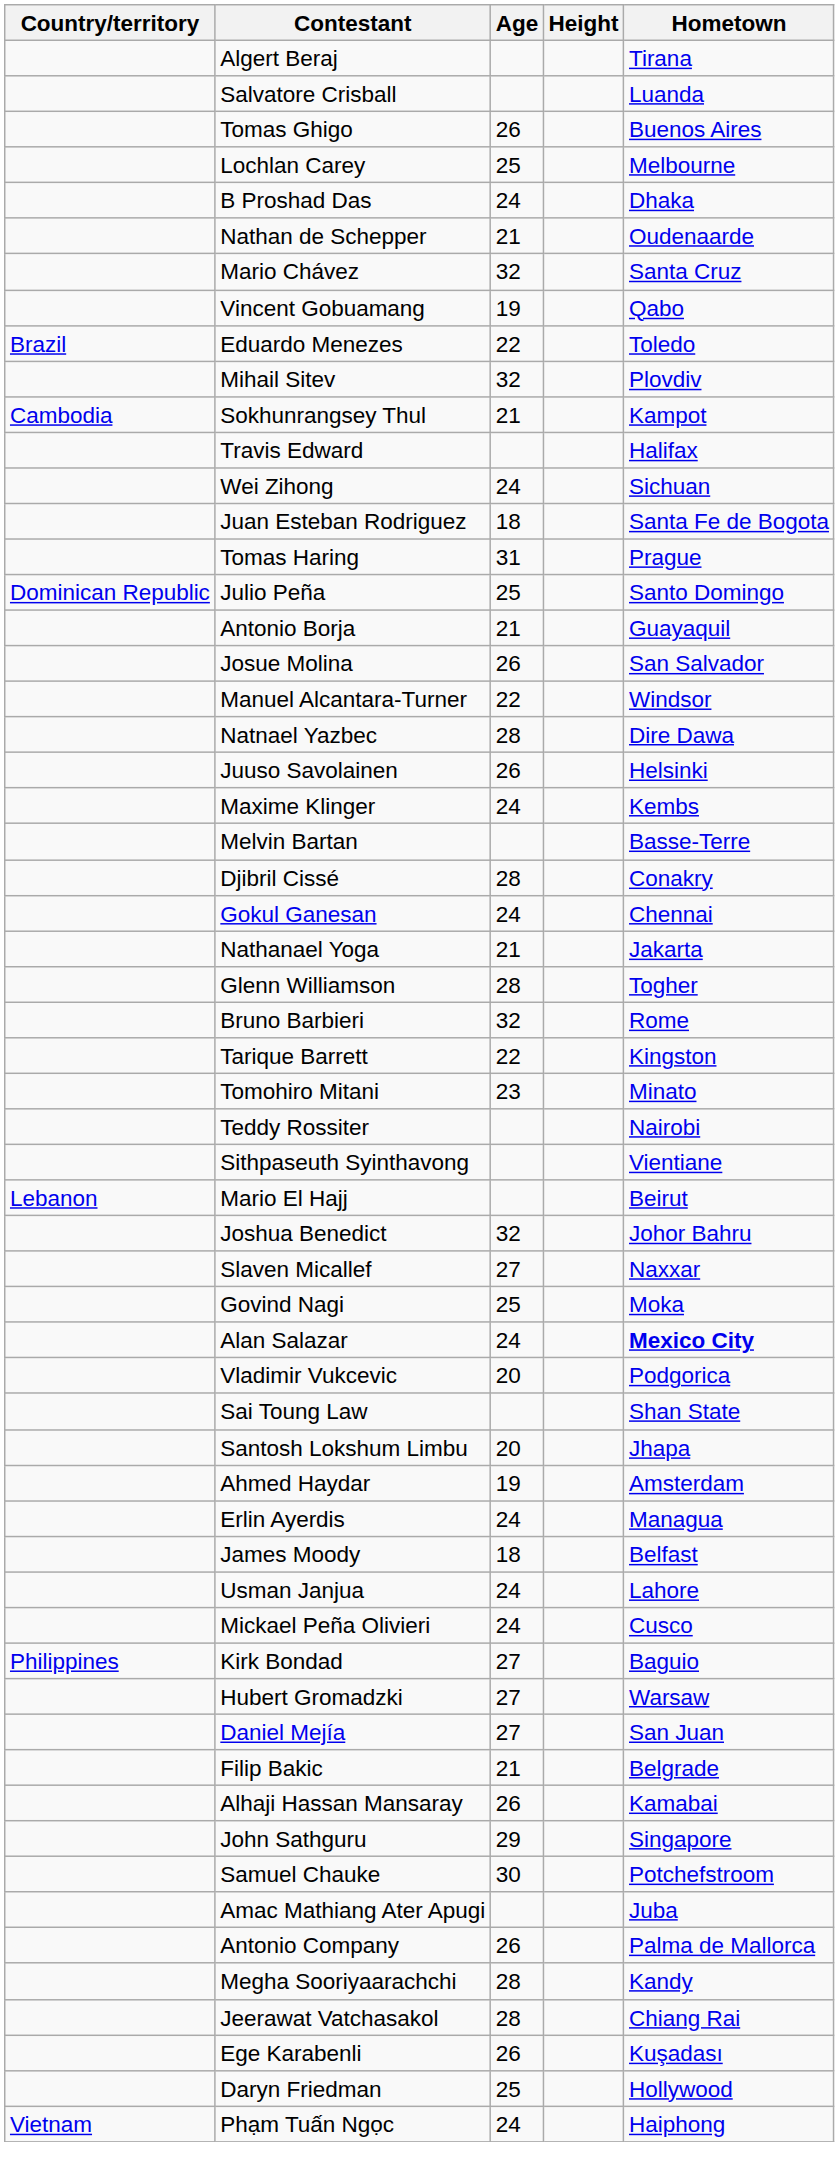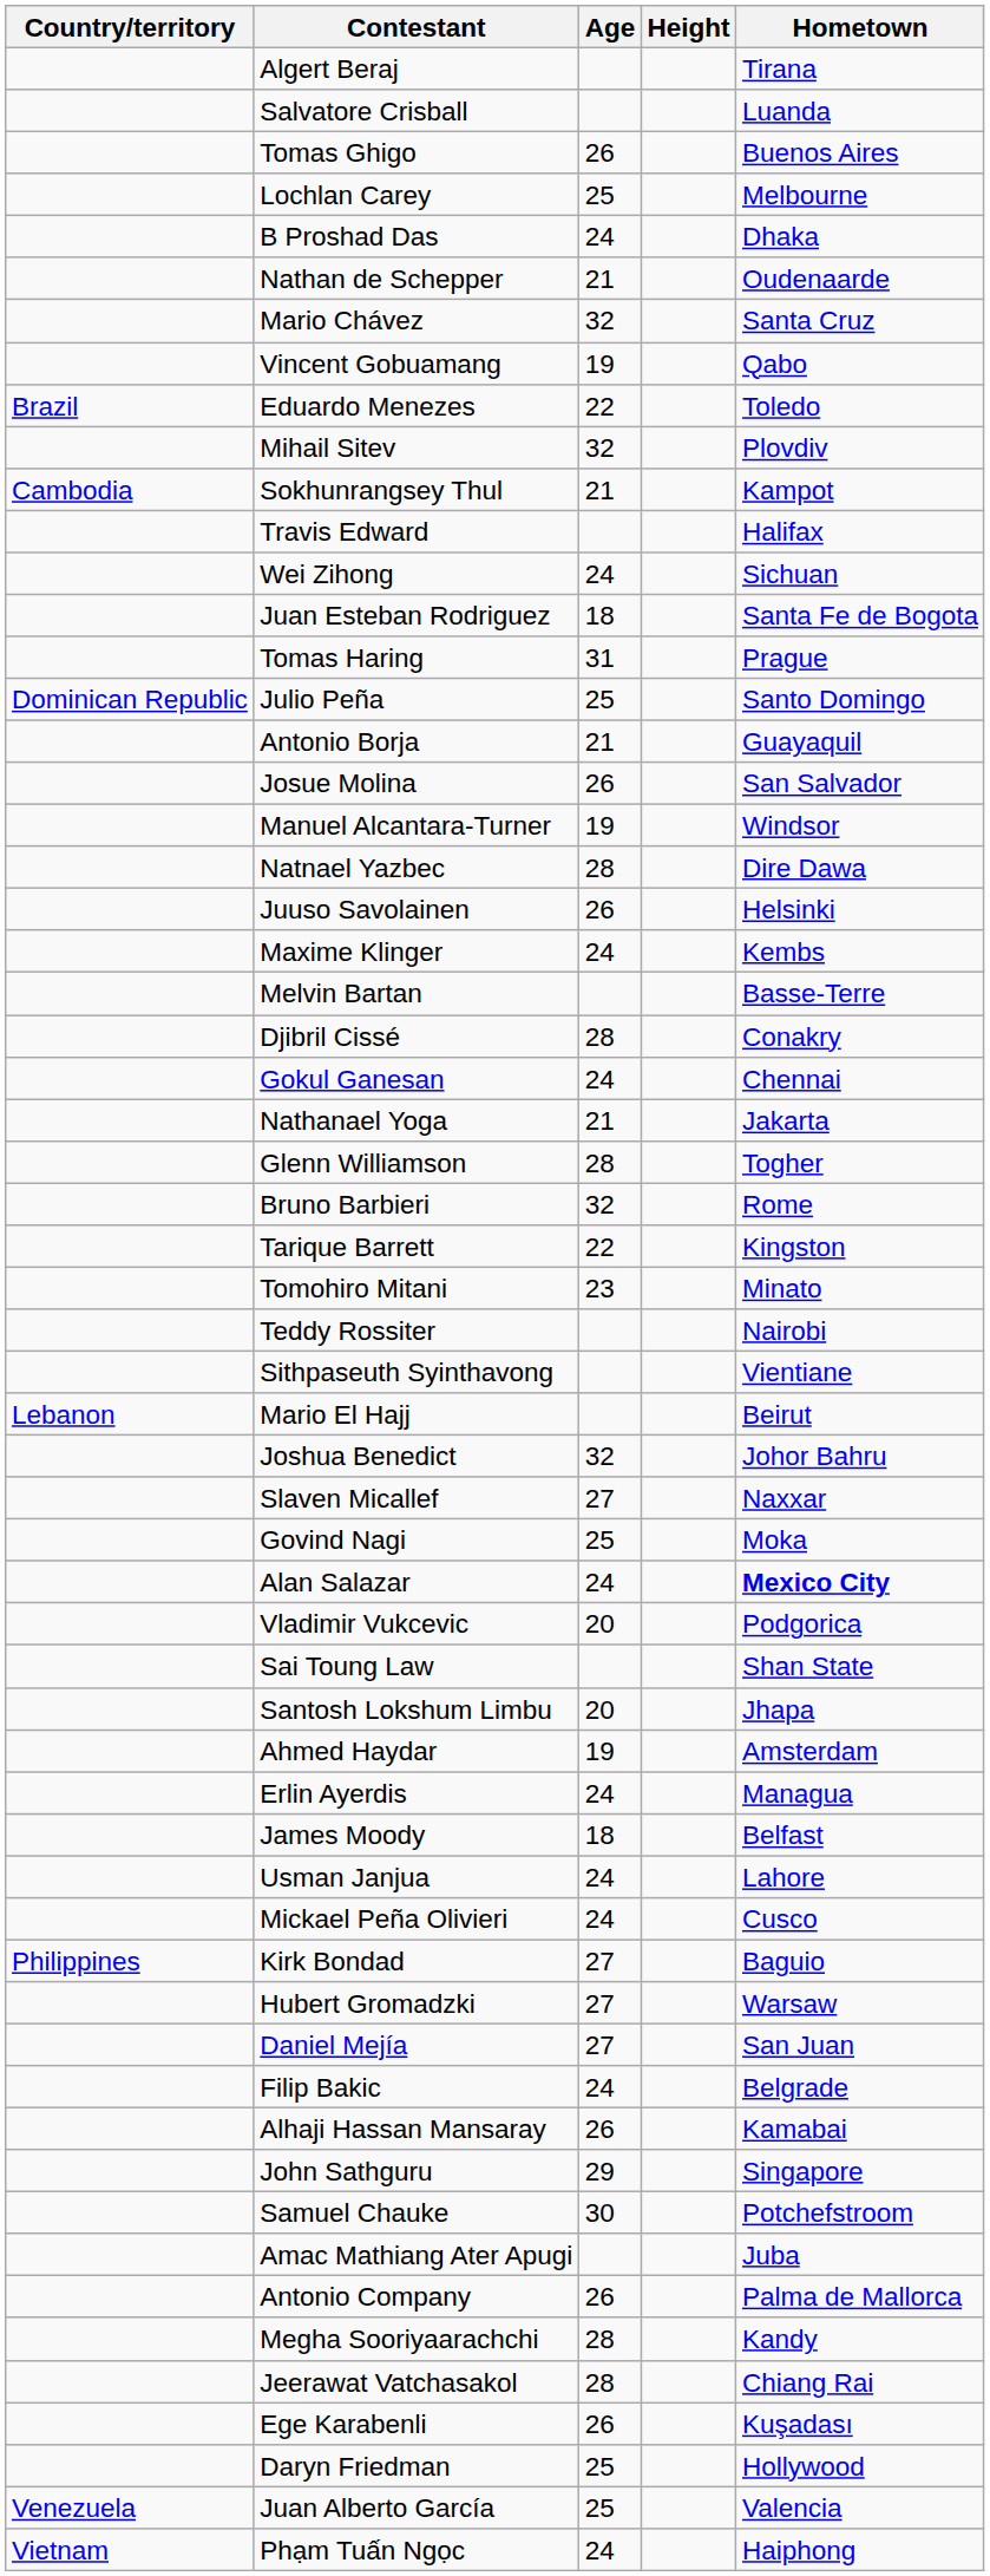Manuel Alcantara-Turner | Age: 22 -> 19
Filip Bakic | Age: 21 -> 24
+ row: Venezuela | Juan Alberto García | 25 | Valencia
